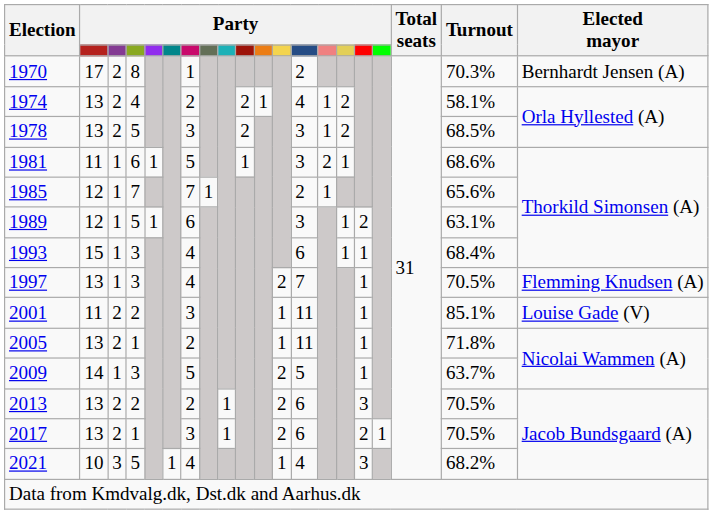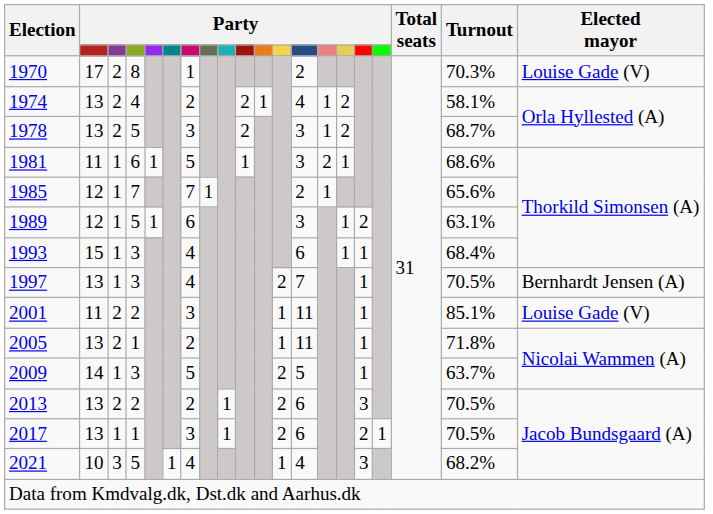1970 | Elected mayor: Bernhardt Jensen (A) -> Louise Gade (V)
1978 | Turnout: 68.5% -> 68.7%
1997 | Elected mayor: Flemming Knudsen (A) -> Bernhardt Jensen (A)
2017 | column 3: 2 -> 1
